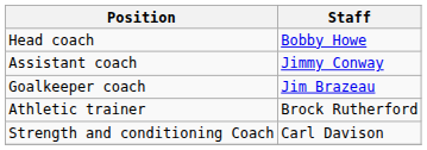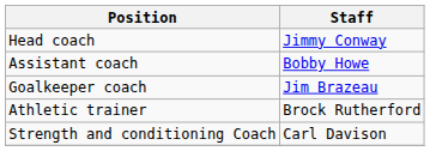Head coach | Staff: Bobby Howe -> Jimmy Conway
Assistant coach | Staff: Jimmy Conway -> Bobby Howe
